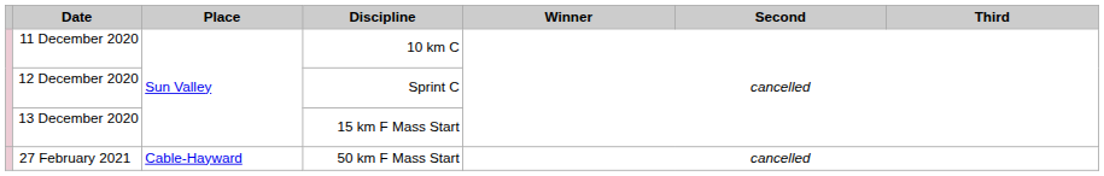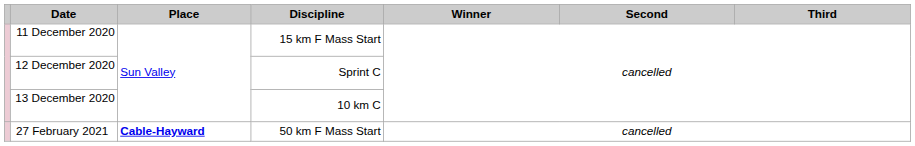11 December 2020 | Discipline: 10 km C -> 15 km F Mass Start
13 December 2020 | Discipline: 15 km F Mass Start -> 10 km C
27 February 2021 | Place: normal -> bold
